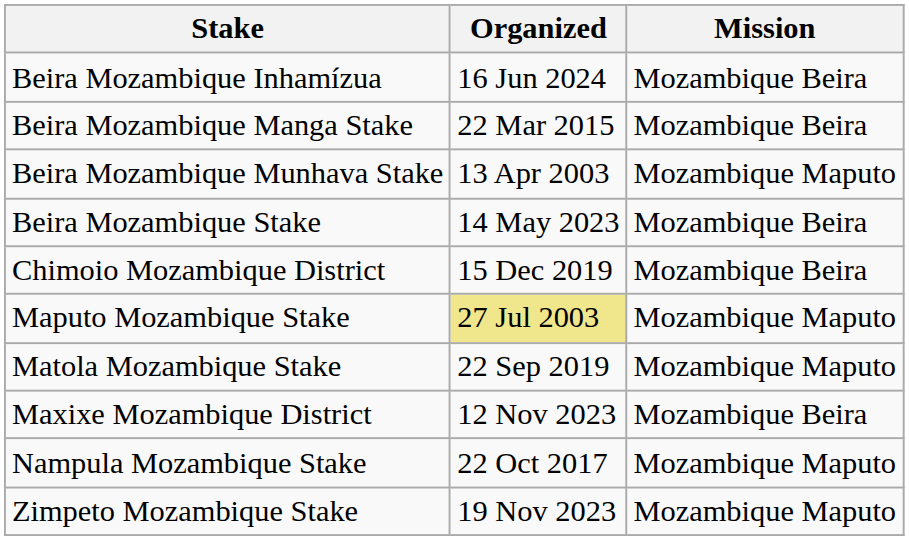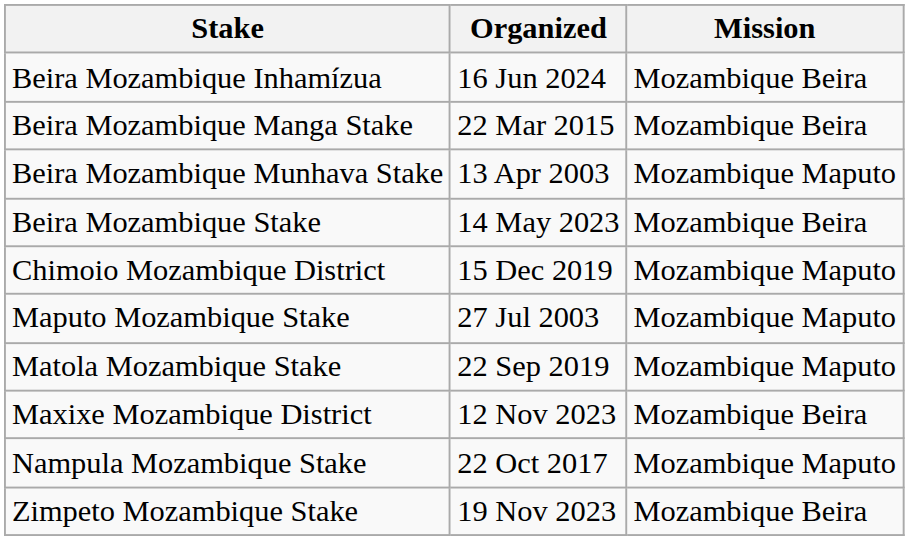Chimoio Mozambique District | Mission: Mozambique Beira -> Mozambique Maputo
Maputo Mozambique Stake | Organized: khaki background -> no background
Zimpeto Mozambique Stake | Mission: Mozambique Maputo -> Mozambique Beira
